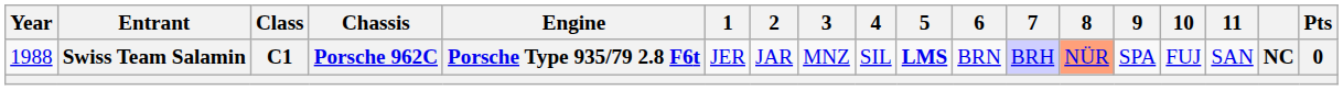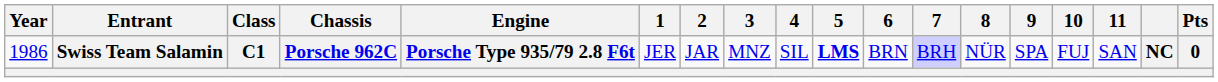Swiss Team Salamin | Year: 1988 -> 1986
Swiss Team Salamin | 8: lightsalmon background -> no background
